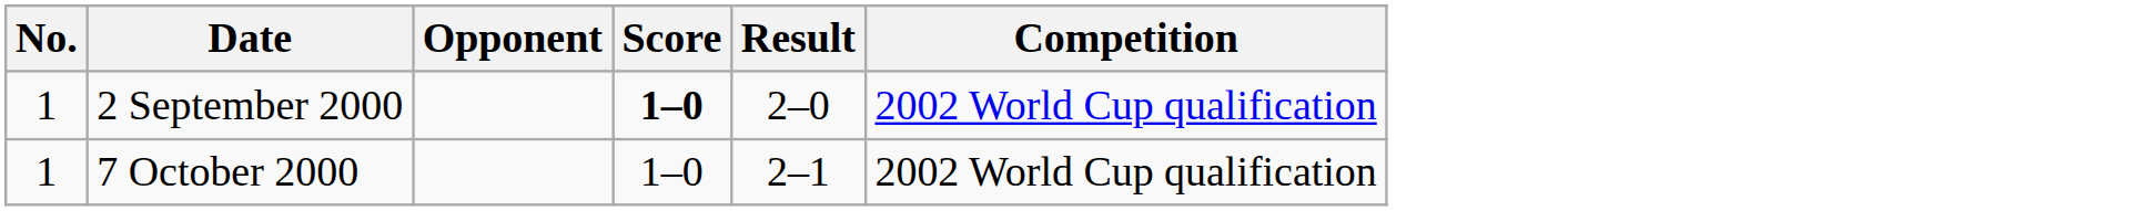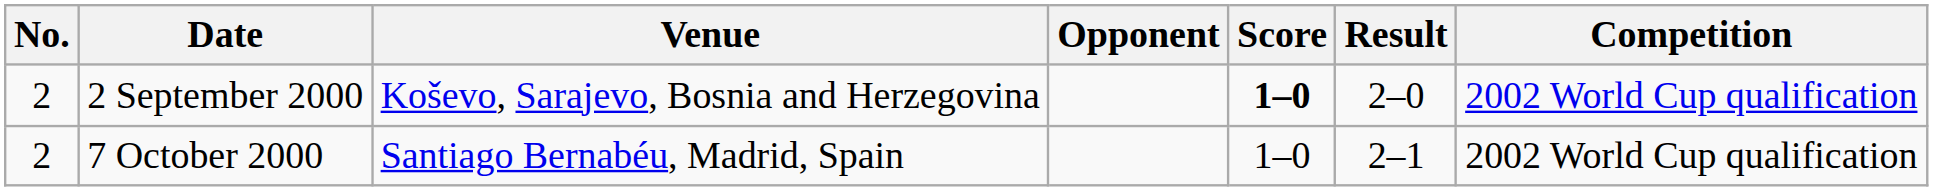+ column: Venue | Koševo, Sarajevo, Bosnia and Herzegovina | Santiago Bernabéu, Madrid, Spain
2 September 2000 | No.: 1 -> 2
7 October 2000 | No.: 1 -> 2
